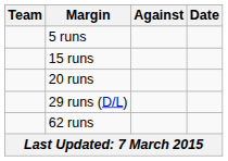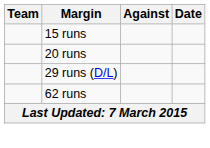- row: 5 runs
